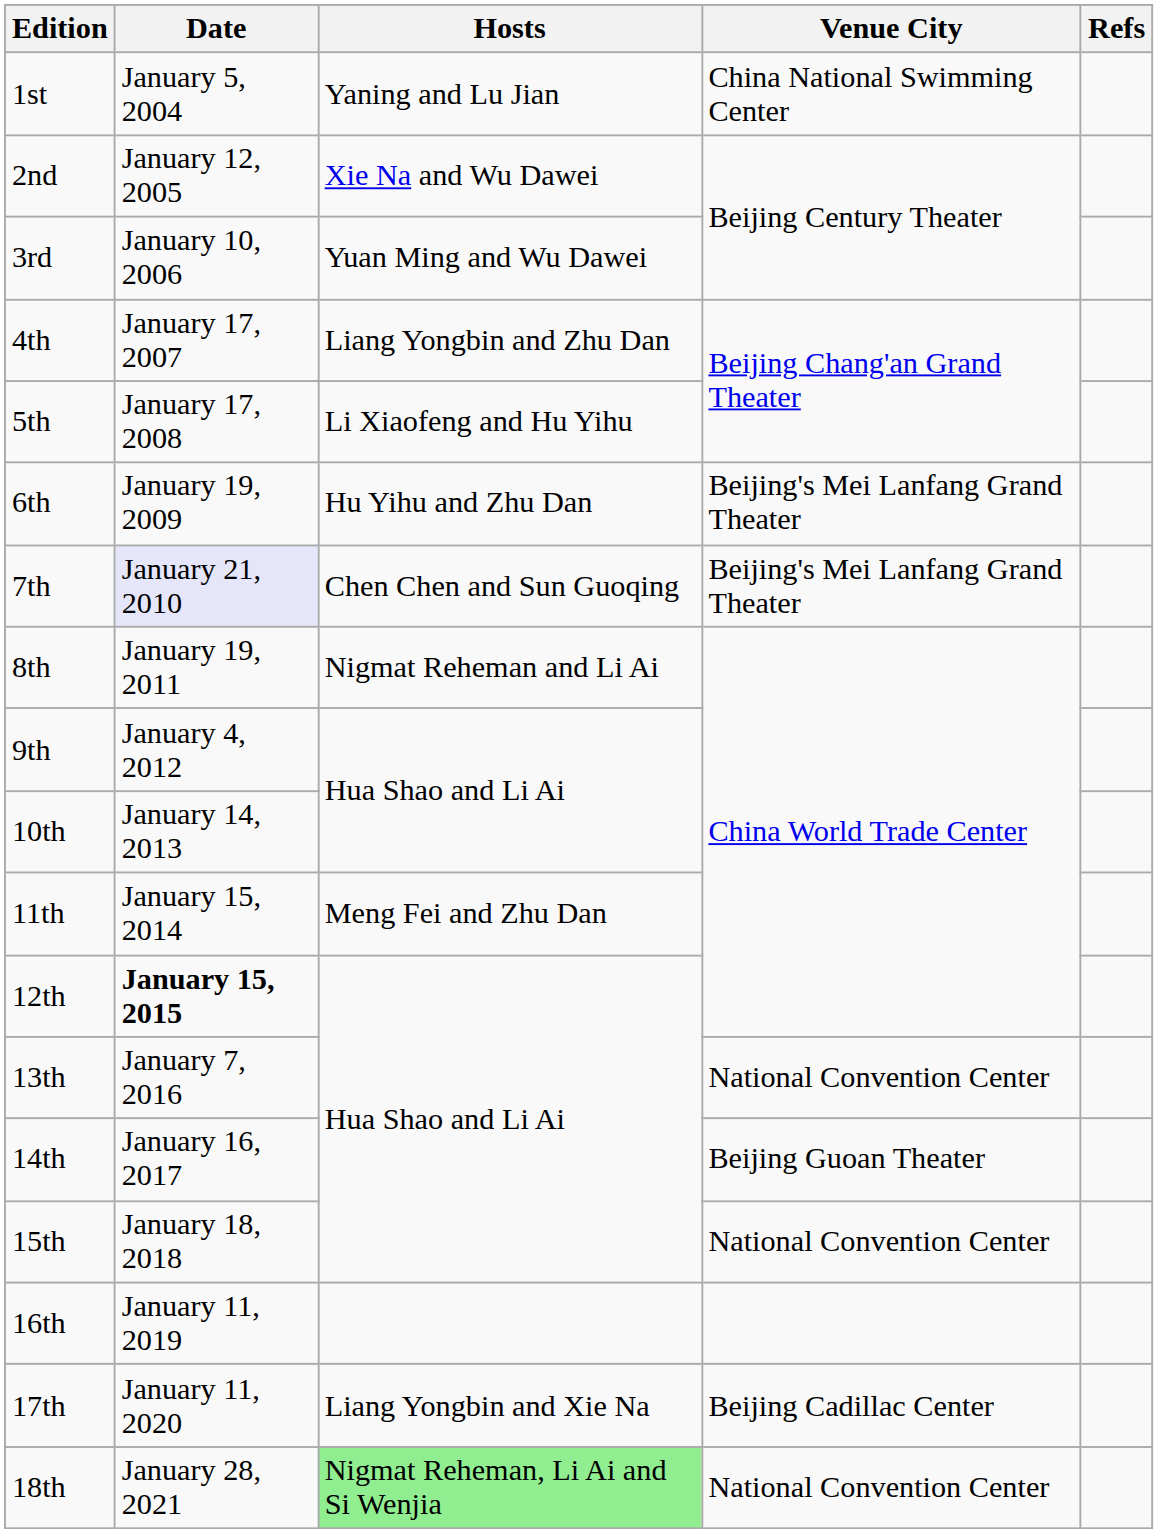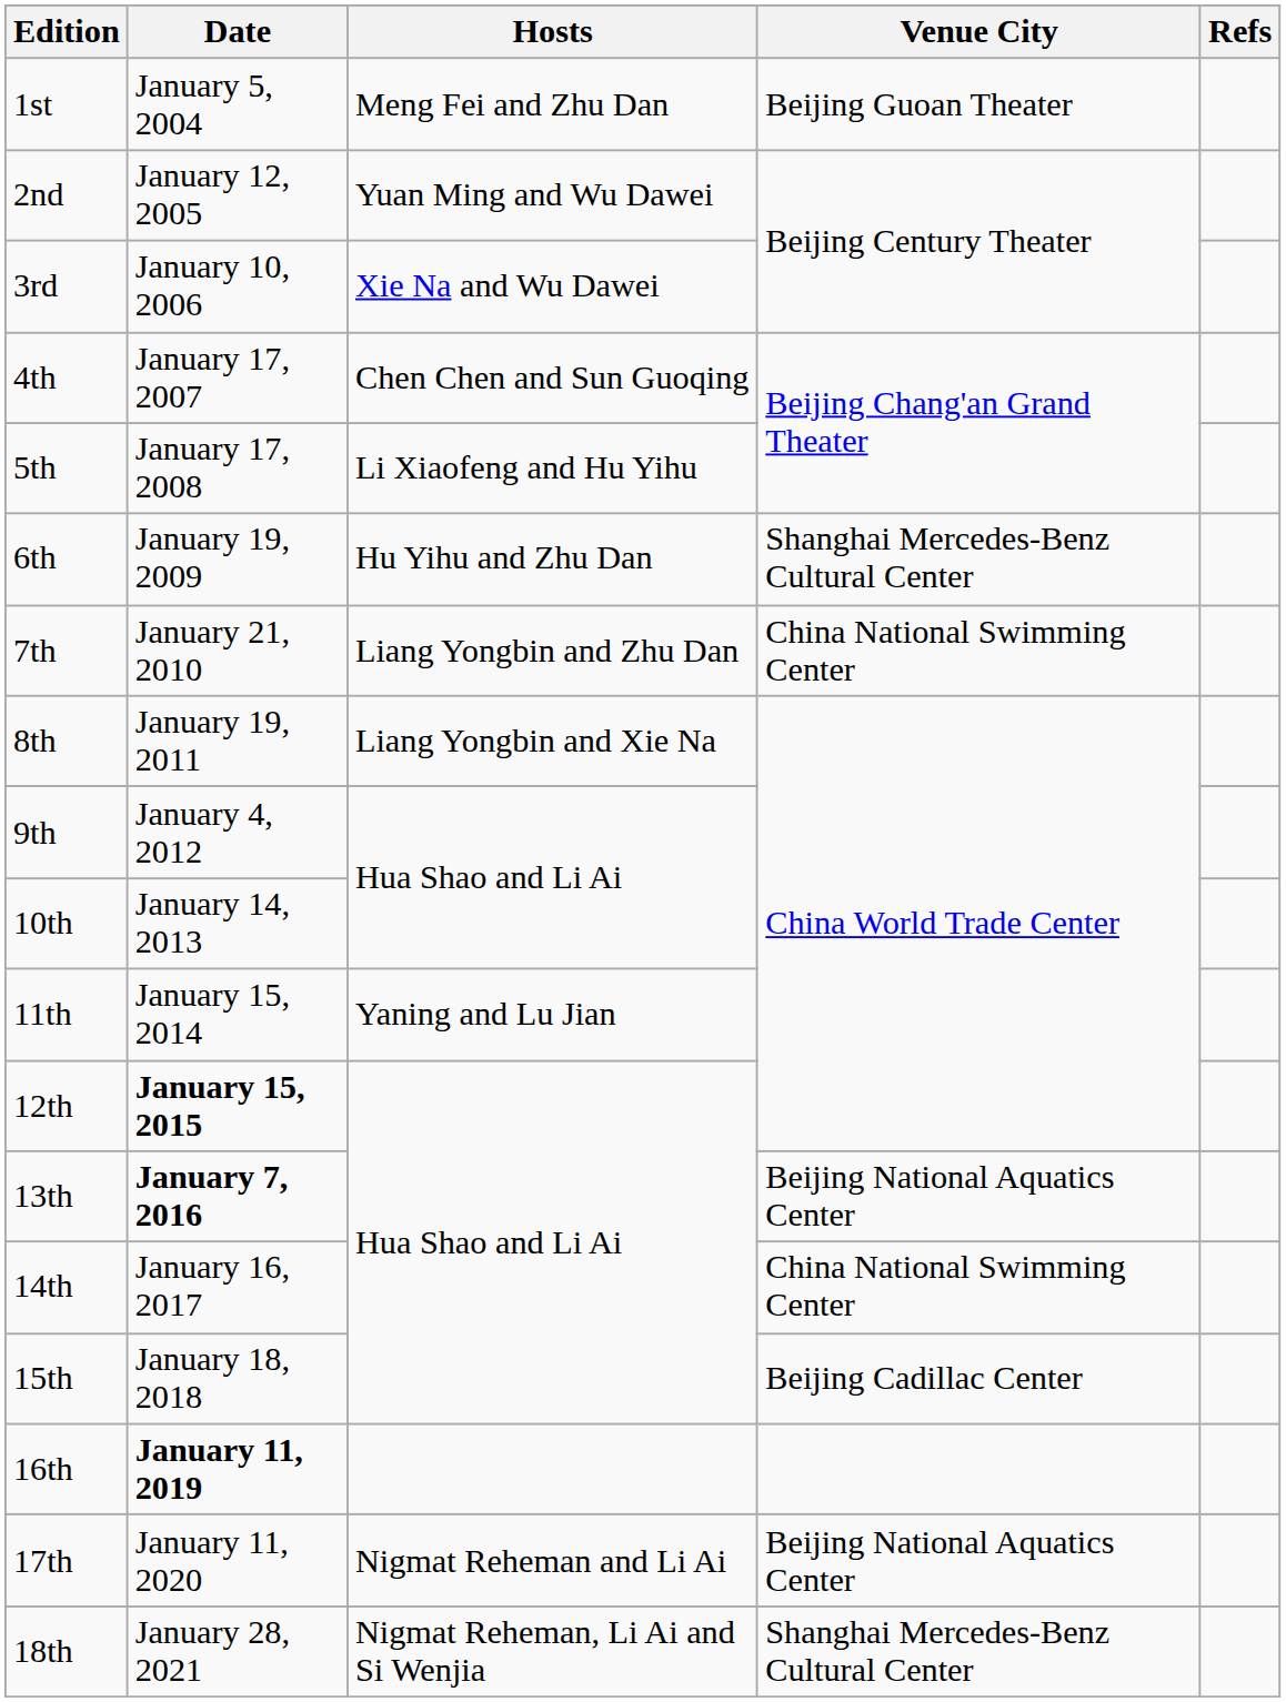1st | Hosts: Yaning and Lu Jian -> Meng Fei and Zhu Dan
1st | Venue City: China National Swimming Center -> Beijing Guoan Theater
2nd | Hosts: Xie Na and Wu Dawei -> Yuan Ming and Wu Dawei
3rd | Hosts: Yuan Ming and Wu Dawei -> Xie Na and Wu Dawei
4th | Hosts: Liang Yongbin and Zhu Dan -> Chen Chen and Sun Guoqing
6th | Venue City: Beijing's Mei Lanfang Grand Theater -> Shanghai Mercedes-Benz Cultural Center
7th | Date: lavender background -> no background
7th | Hosts: Chen Chen and Sun Guoqing -> Liang Yongbin and Zhu Dan
7th | Venue City: Beijing's Mei Lanfang Grand Theater -> China National Swimming Center
8th | Hosts: Nigmat Reheman and Li Ai -> Liang Yongbin and Xie Na
11th | Hosts: Meng Fei and Zhu Dan -> Yaning and Lu Jian
13th | Date: normal -> bold
13th | Venue City: National Convention Center -> Beijing National Aquatics Center
14th | Venue City: Beijing Guoan Theater -> China National Swimming Center
15th | Venue City: National Convention Center -> Beijing Cadillac Center
16th | Date: normal -> bold
17th | Hosts: Liang Yongbin and Xie Na -> Nigmat Reheman and Li Ai
17th | Venue City: Beijing Cadillac Center -> Beijing National Aquatics Center
18th | Hosts: lightgreen background -> no background
18th | Venue City: National Convention Center -> Shanghai Mercedes-Benz Cultural Center
